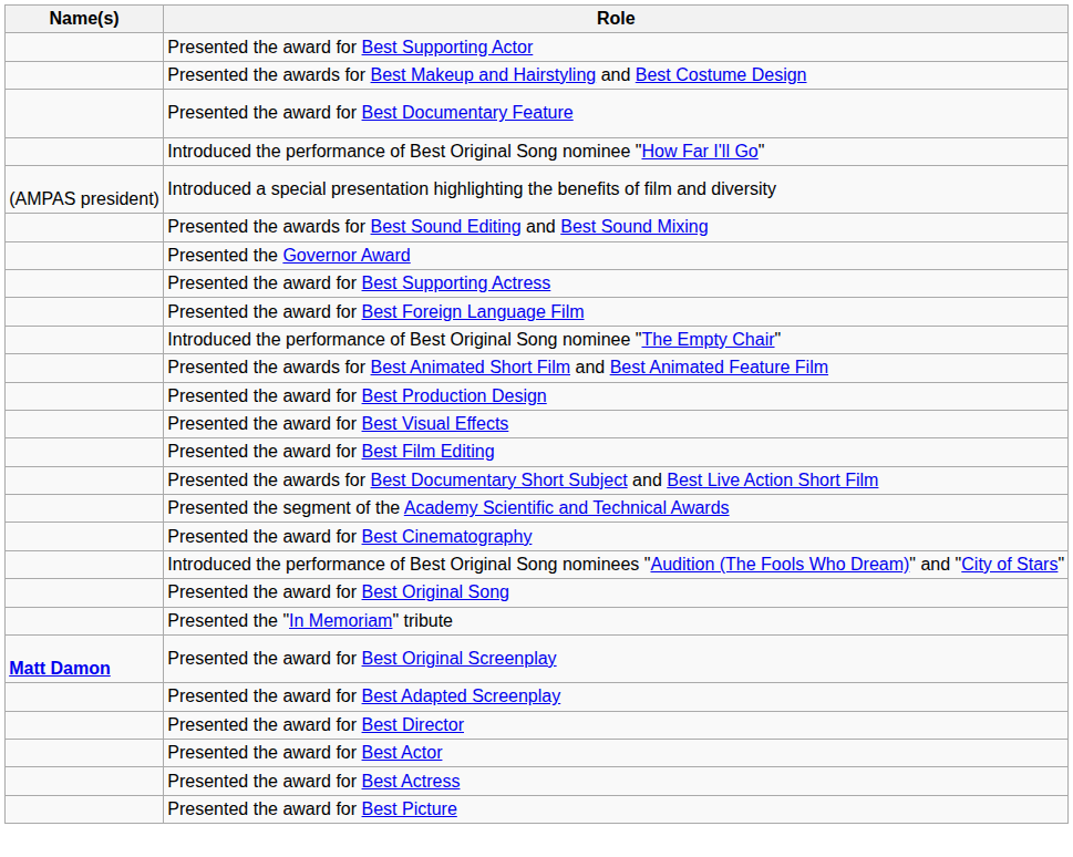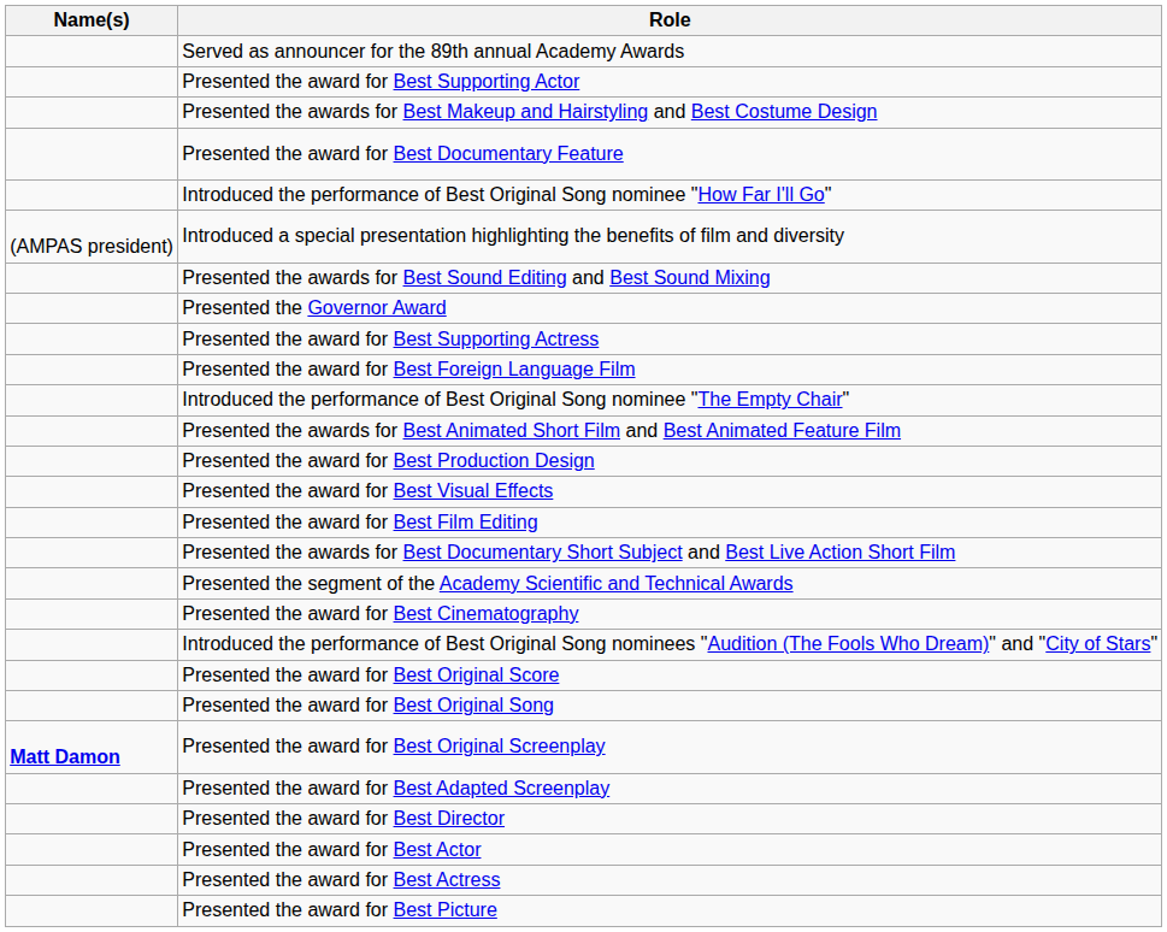+ row: Served as announcer for the 89th annual Academy Awards
+ row: Presented the award for Best Original Score
- row: Presented the "In Memoriam" tribute
